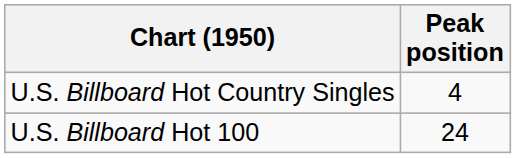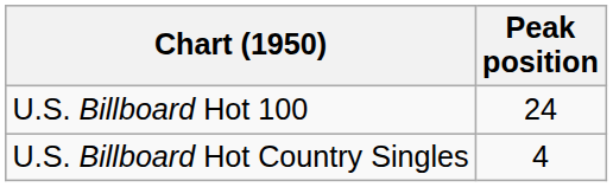rows swapped: U.S. Billboard Hot Country Singles <-> U.S. Billboard Hot 100
